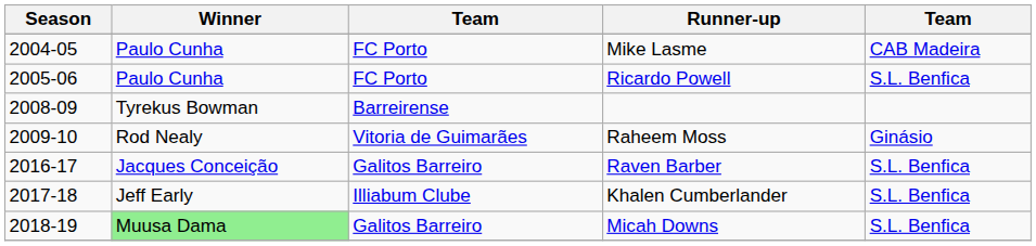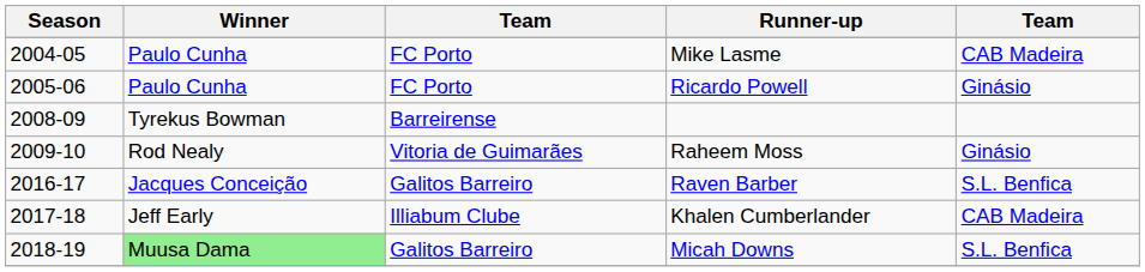Ricardo Powell | column 5: S.L. Benfica -> Ginásio
Khalen Cumberlander | column 5: S.L. Benfica -> CAB Madeira
